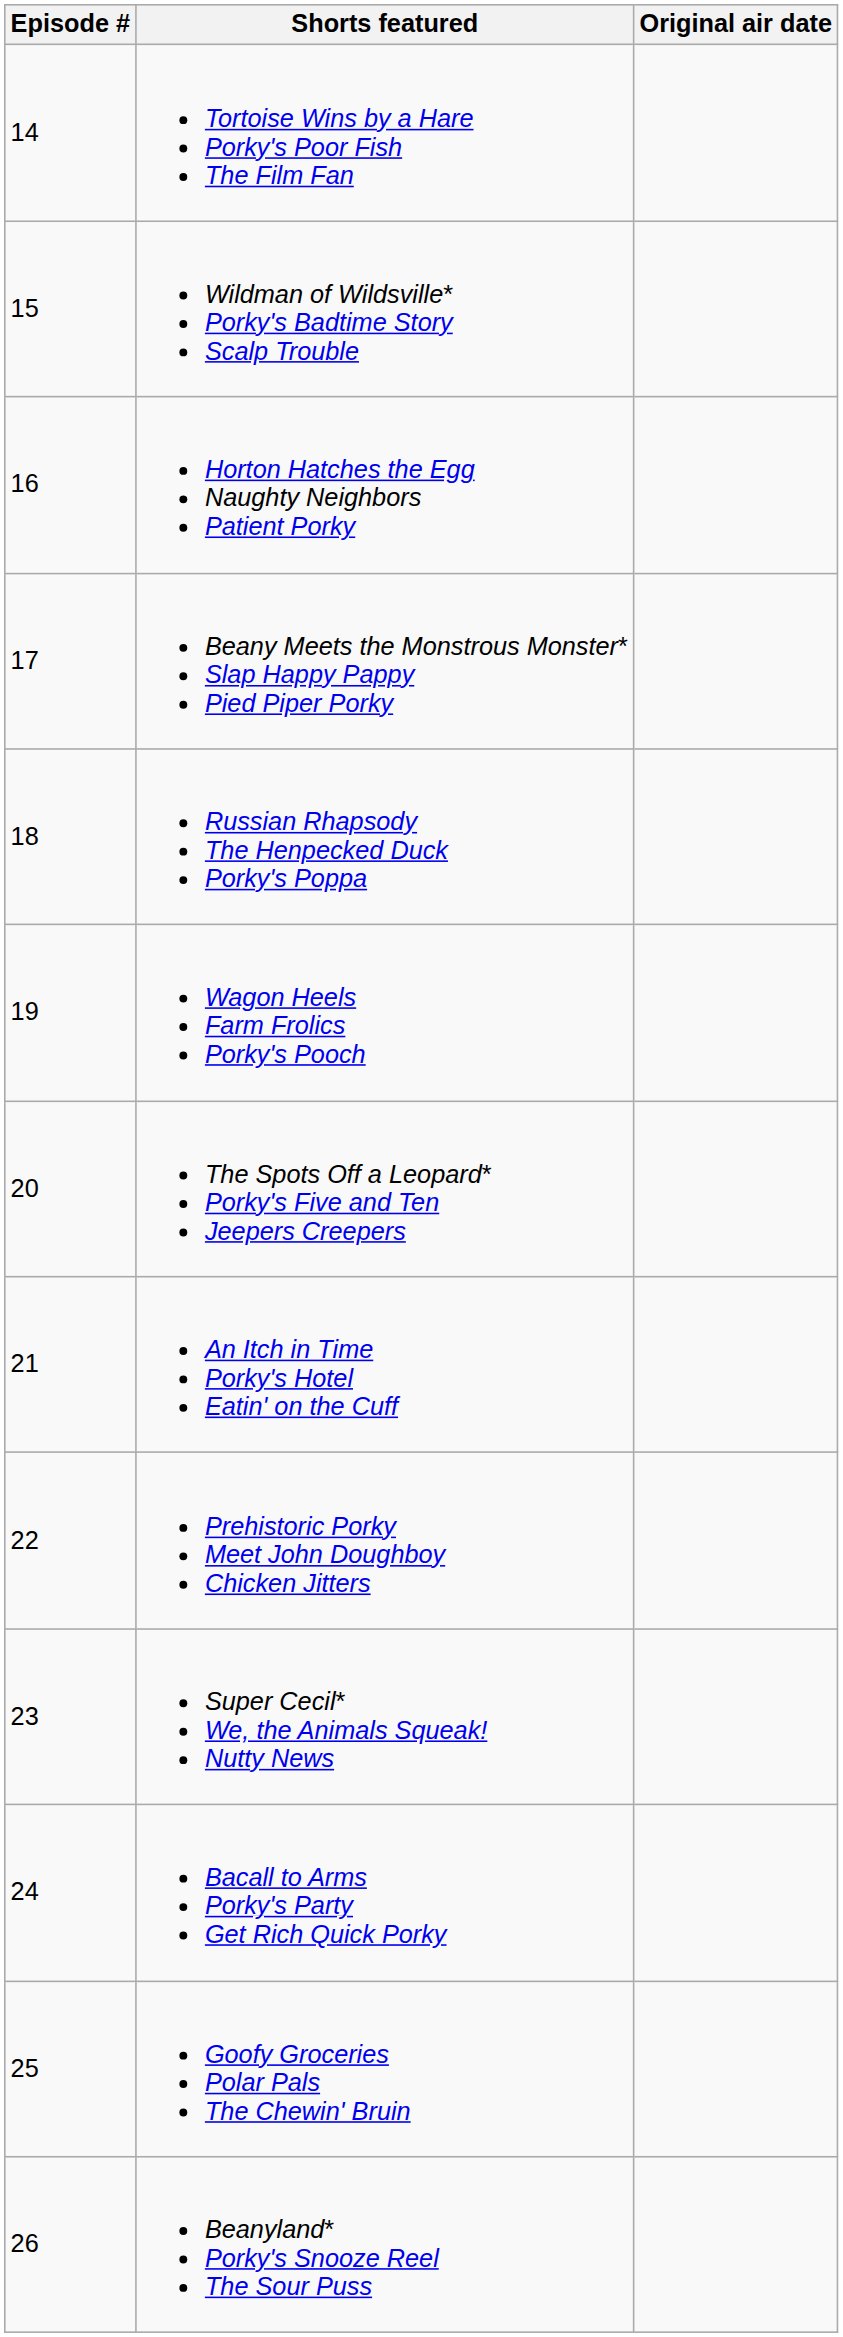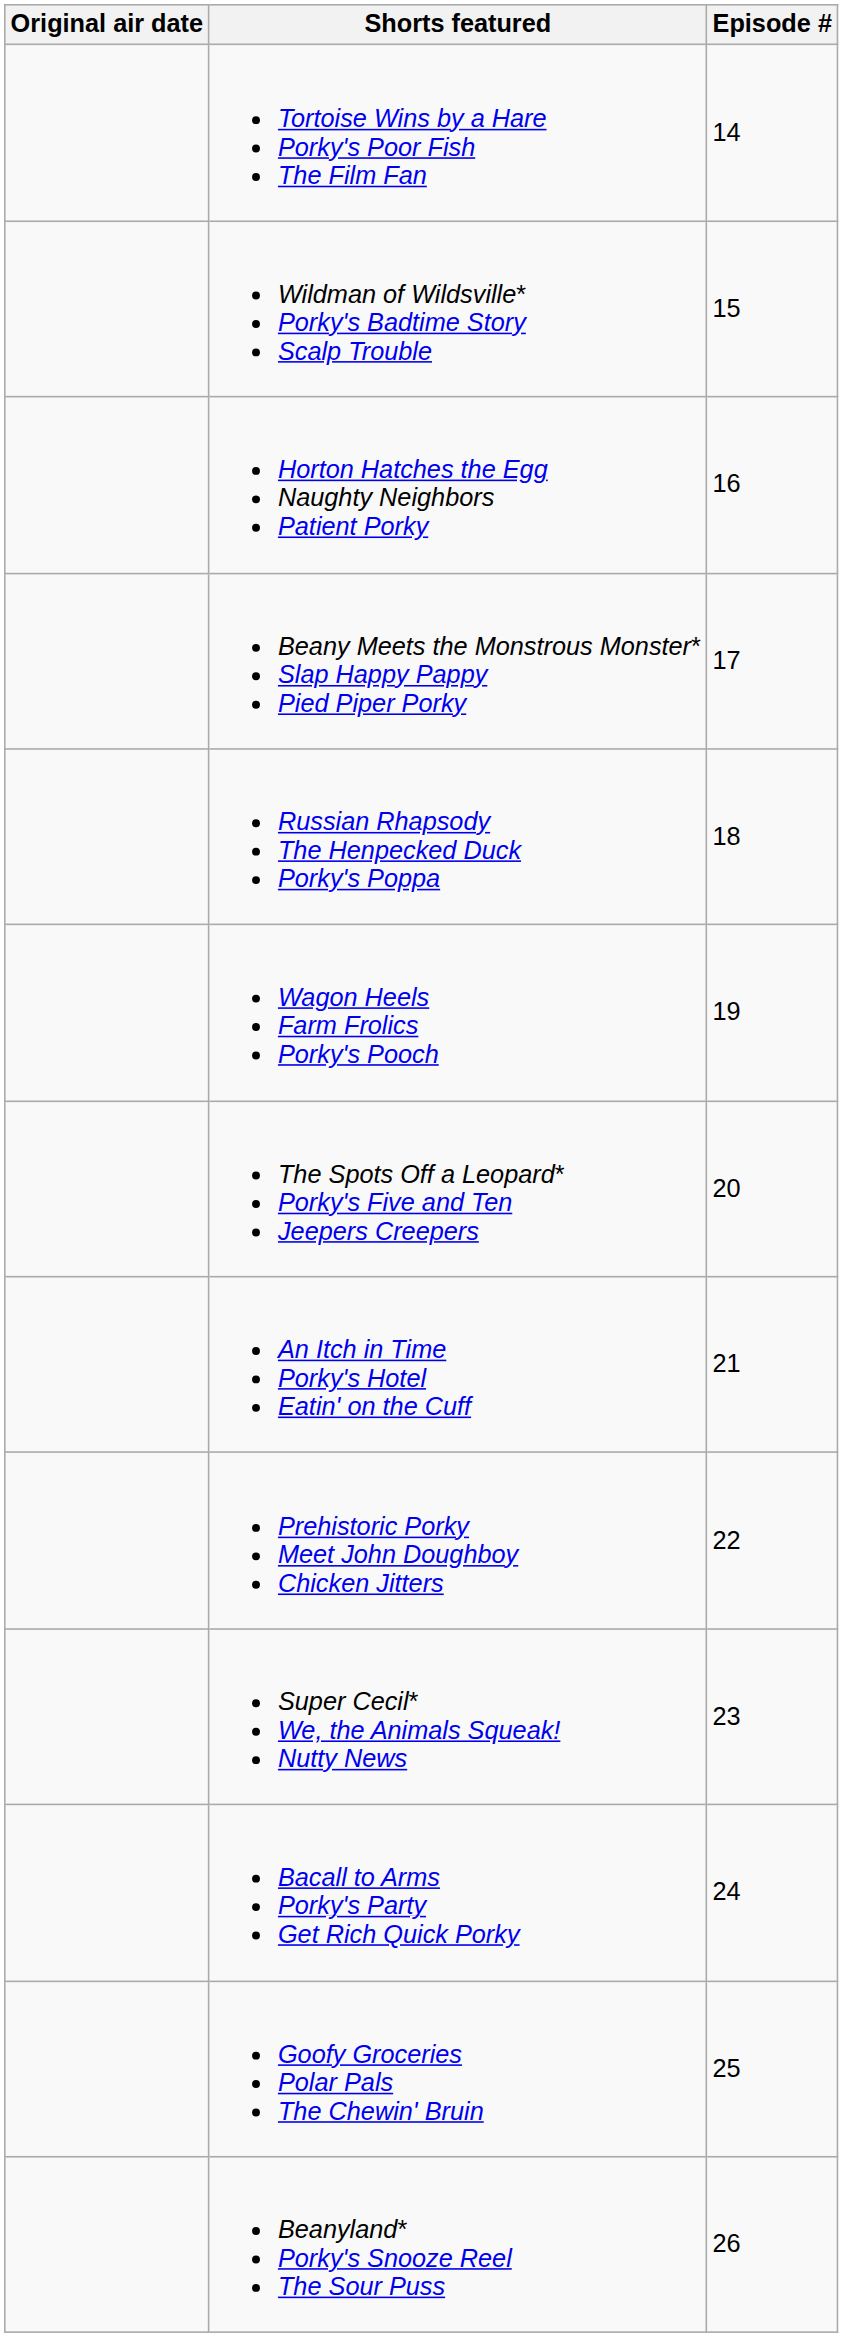columns swapped: Episode # <-> Original air date
